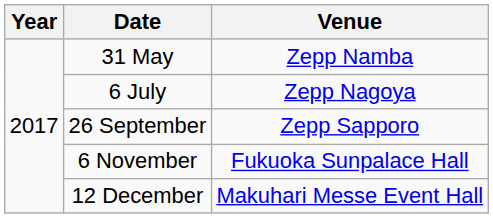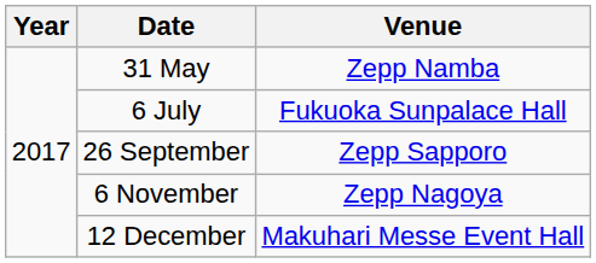6 July | Venue: Zepp Nagoya -> Fukuoka Sunpalace Hall
6 November | Venue: Fukuoka Sunpalace Hall -> Zepp Nagoya
